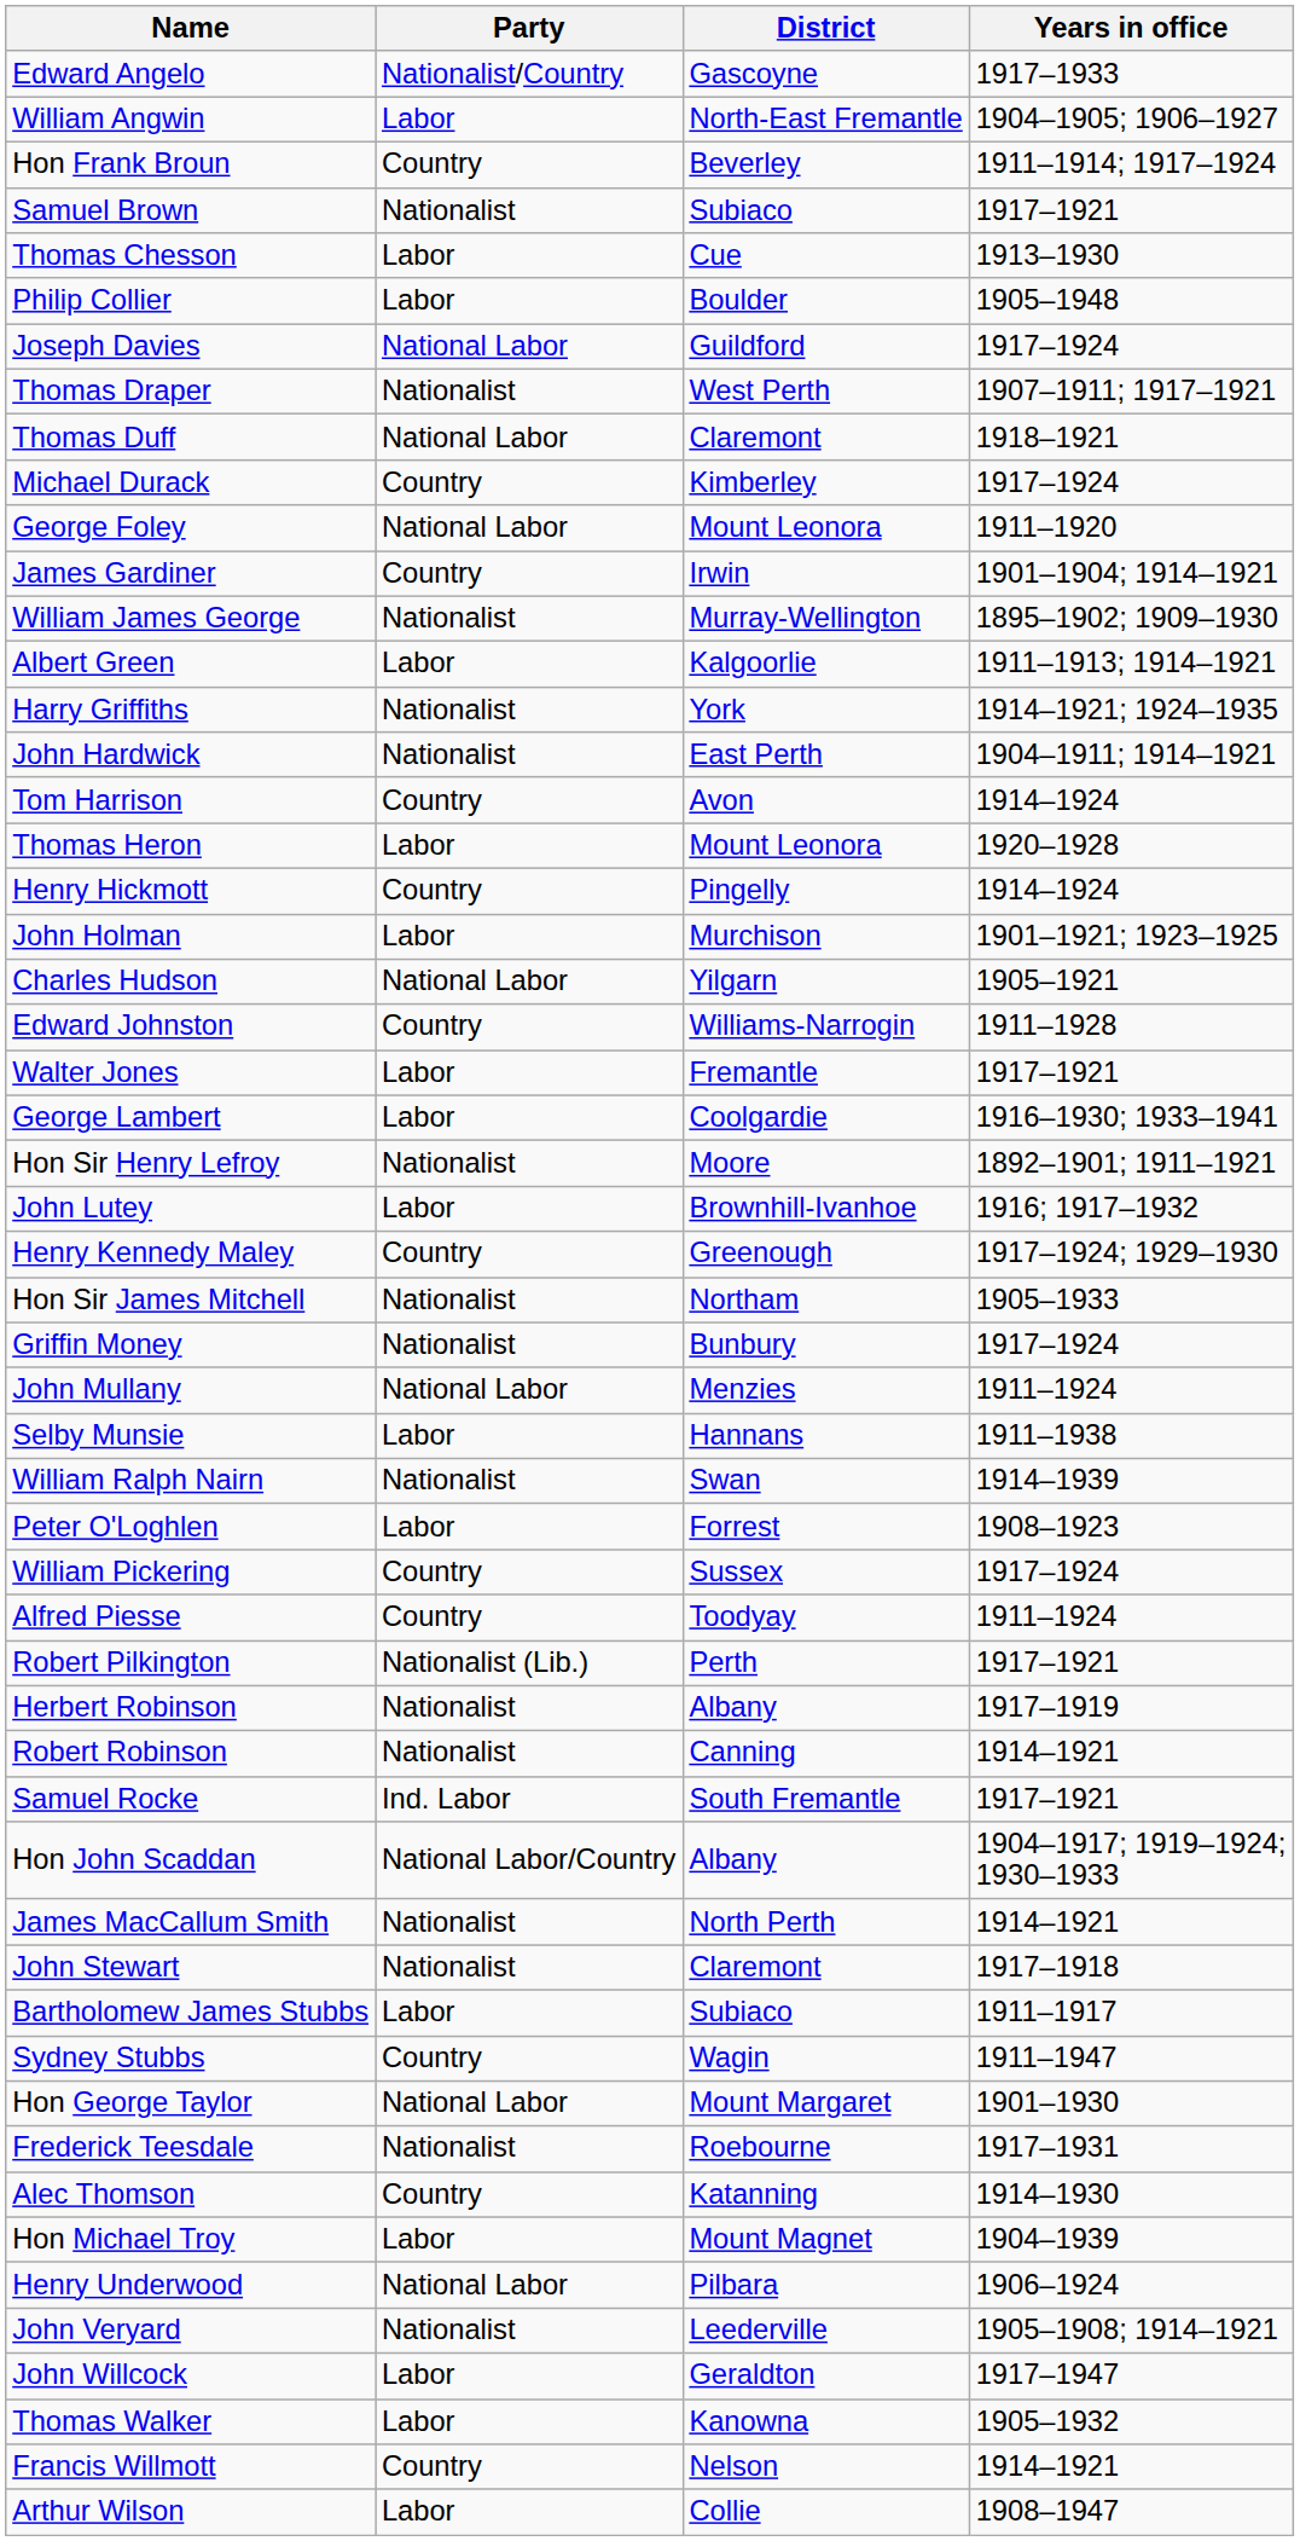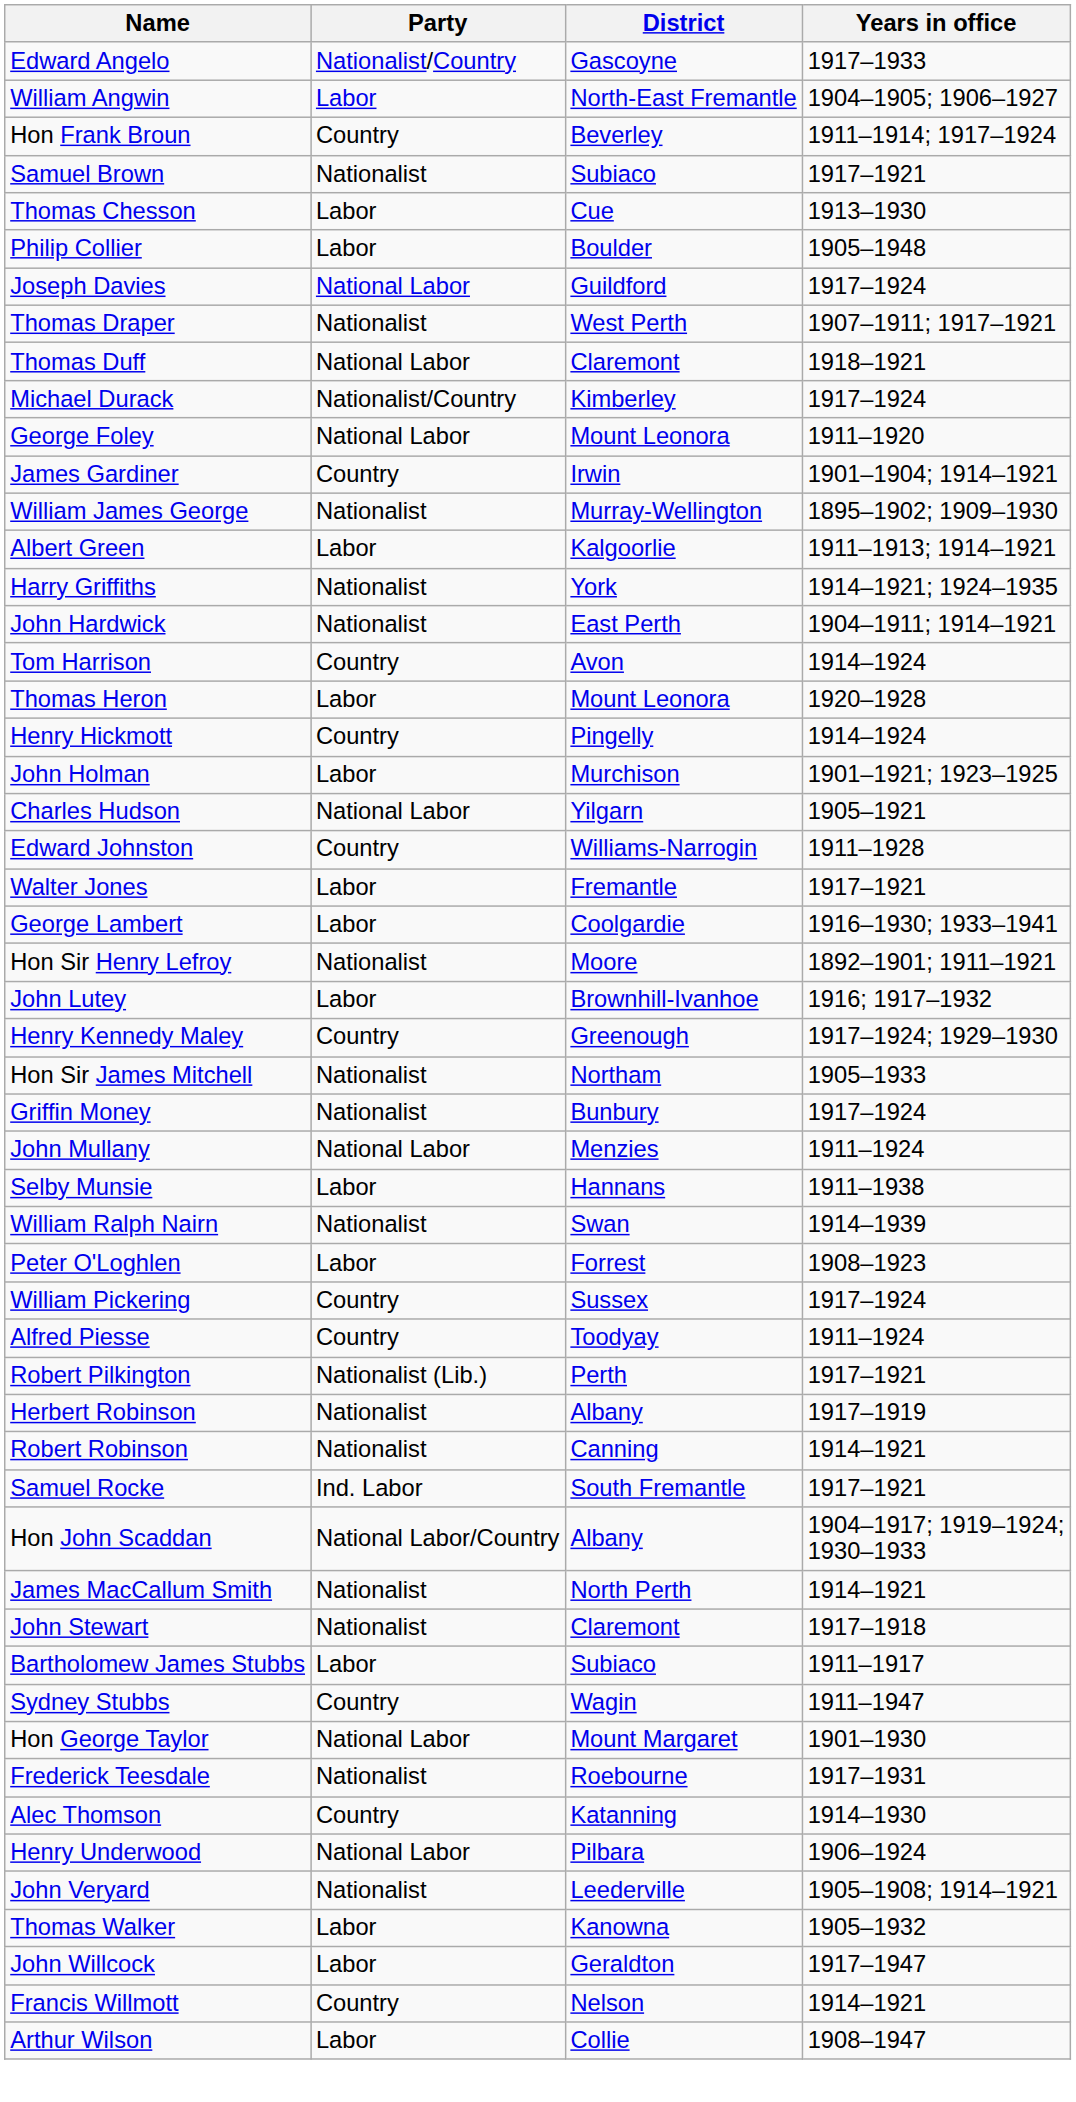Michael Durack | Party: Country -> Nationalist/Country
- row: Hon Michael Troy | Labor | Mount Magnet | 1904–1939
rows swapped: Thomas Walker <-> John Willcock
